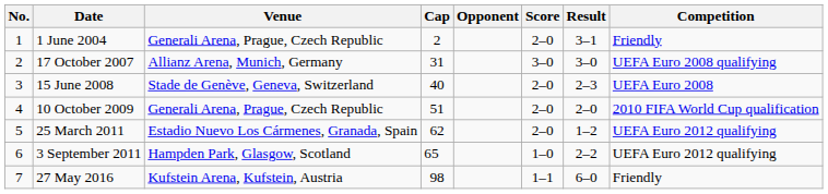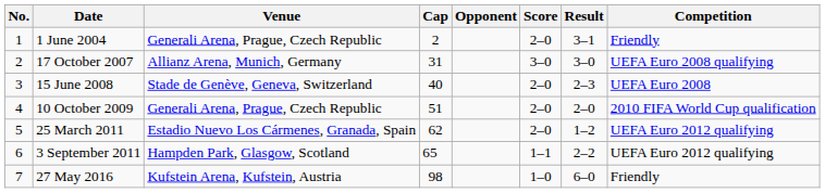3 September 2011 | Score: 1–0 -> 1–1
27 May 2016 | Score: 1–1 -> 1–0
